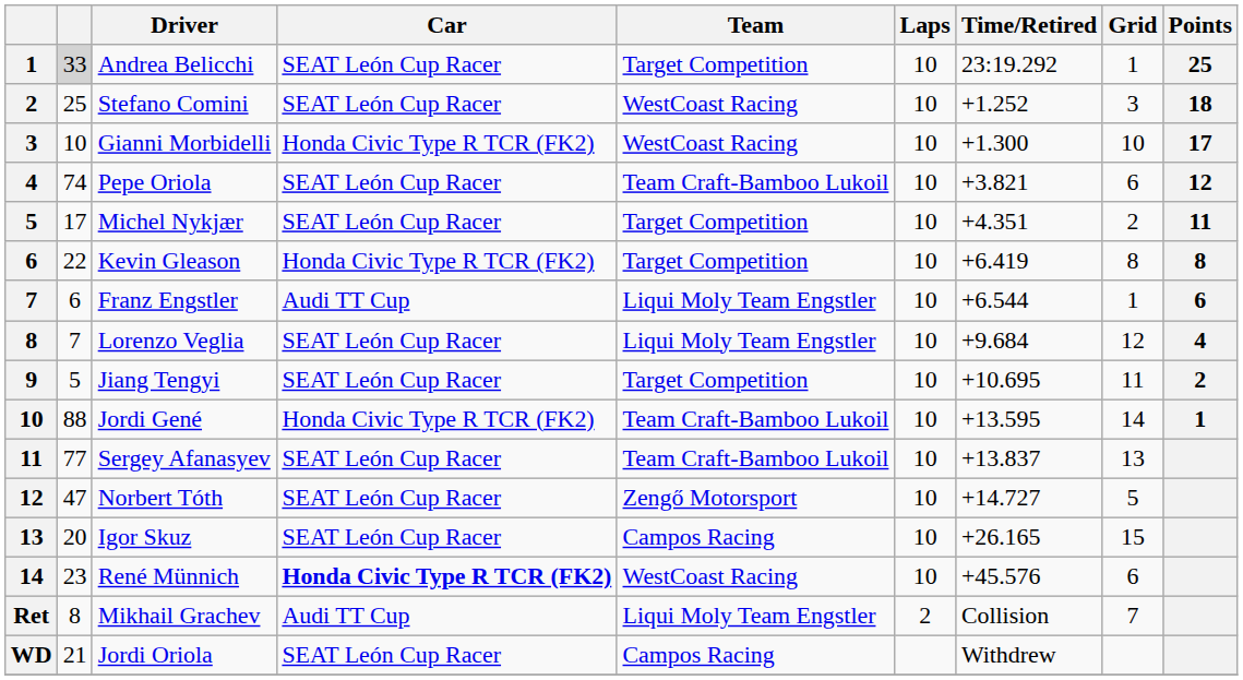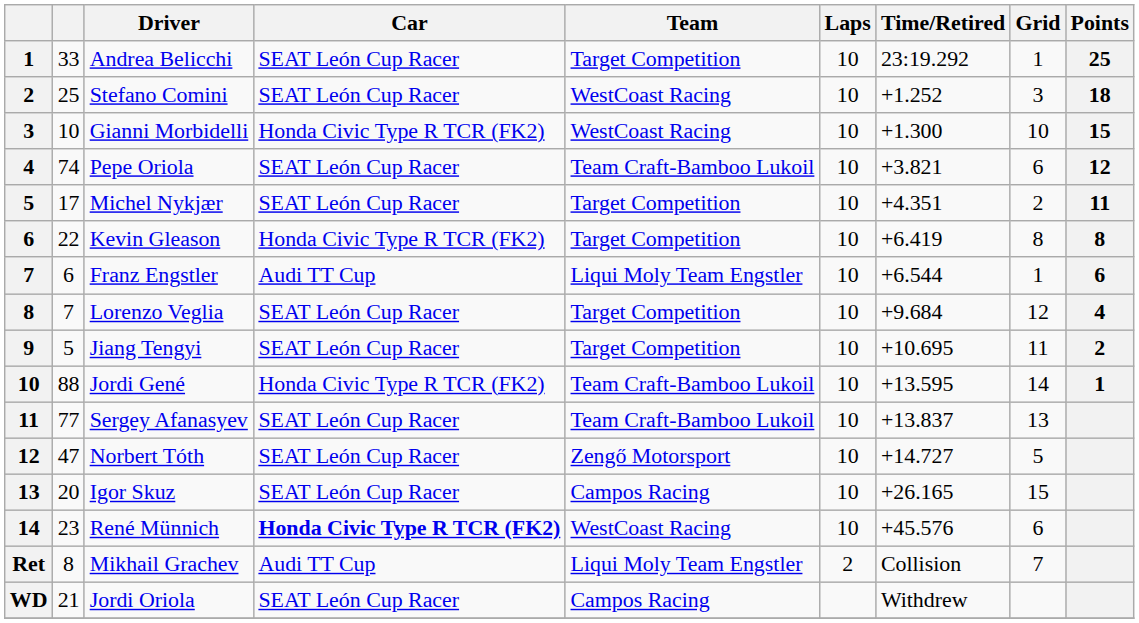Andrea Belicchi | column 2: lightgrey background -> no background
Gianni Morbidelli | Points: 17 -> 15
Lorenzo Veglia | Team: Liqui Moly Team Engstler -> Target Competition
